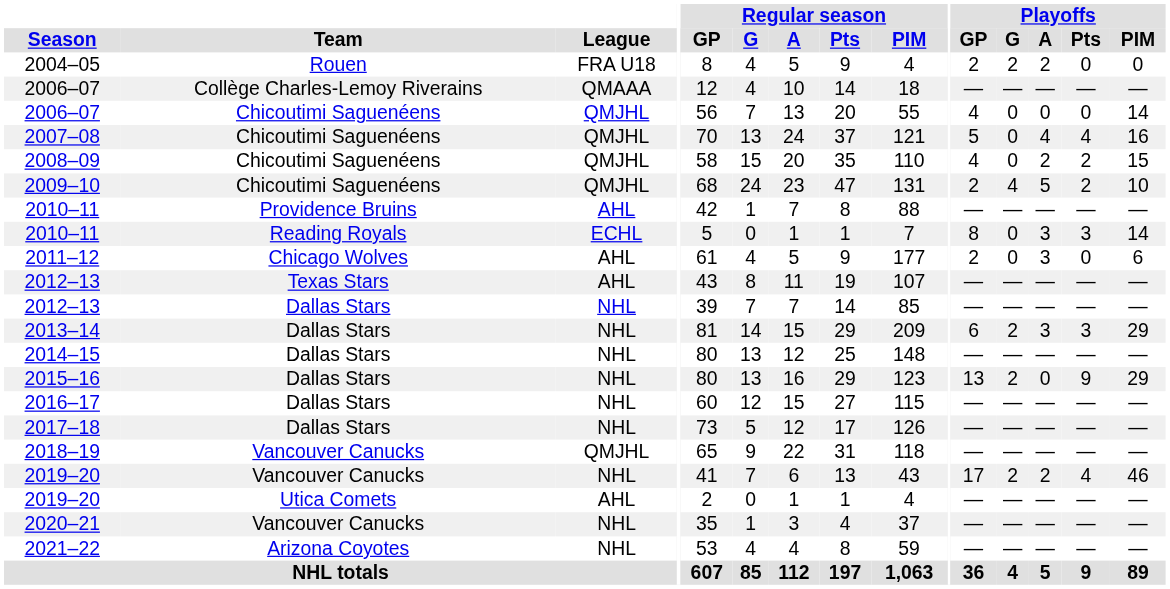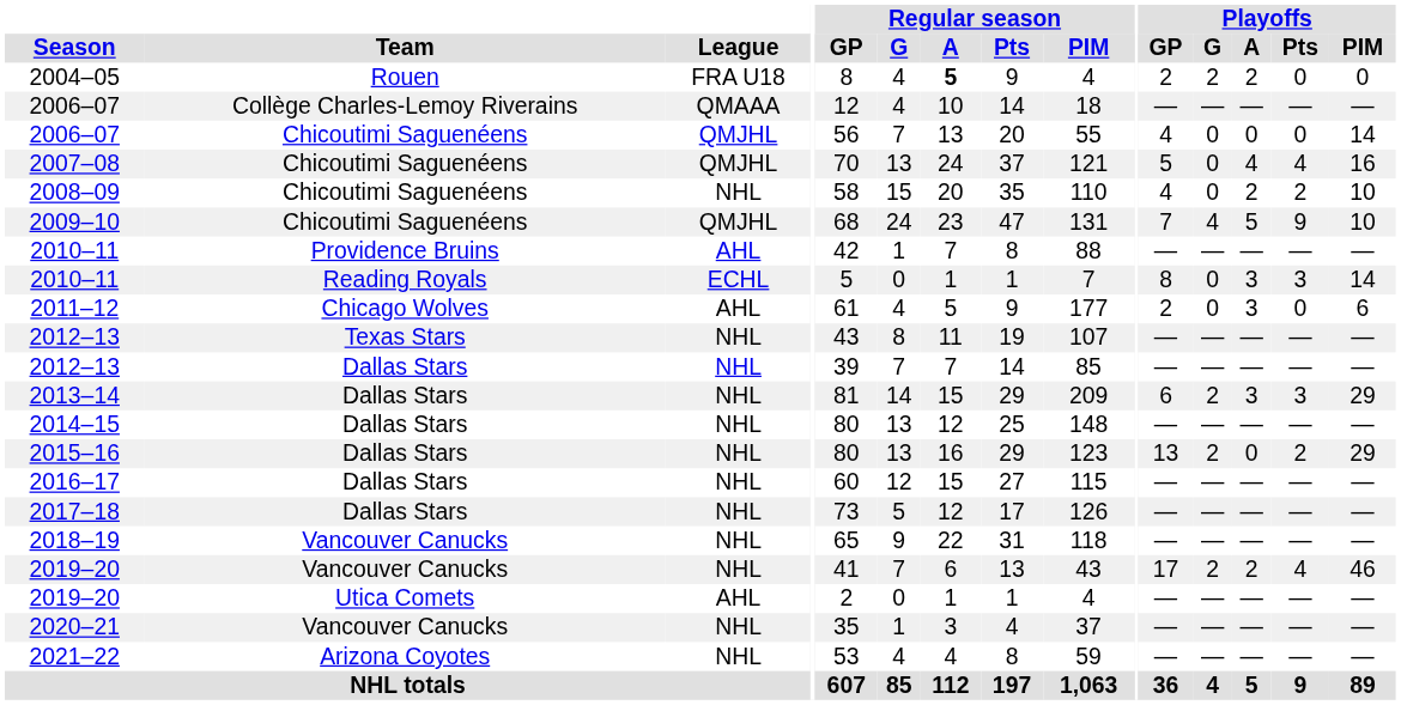2004–05 | Regular season / A: normal -> bold
2008–09 | League: QMJHL -> NHL
2008–09 | Playoffs / PIM: 15 -> 10
2009–10 | Playoffs / GP: 2 -> 7
2009–10 | Playoffs / Pts: 2 -> 9
2012–13 / Texas Stars | League: AHL -> NHL
2015–16 | Playoffs / Pts: 9 -> 2
2018–19 | League: QMJHL -> NHL
